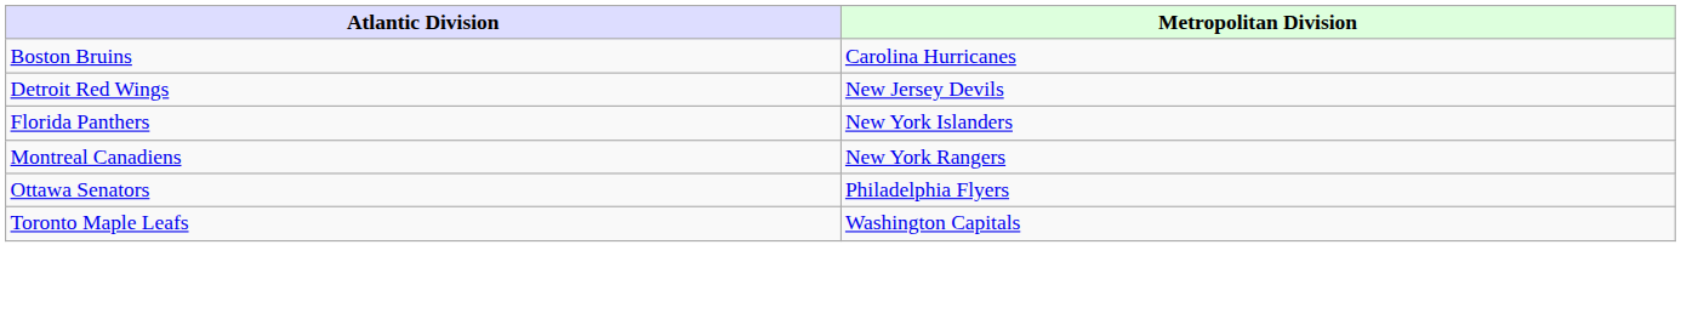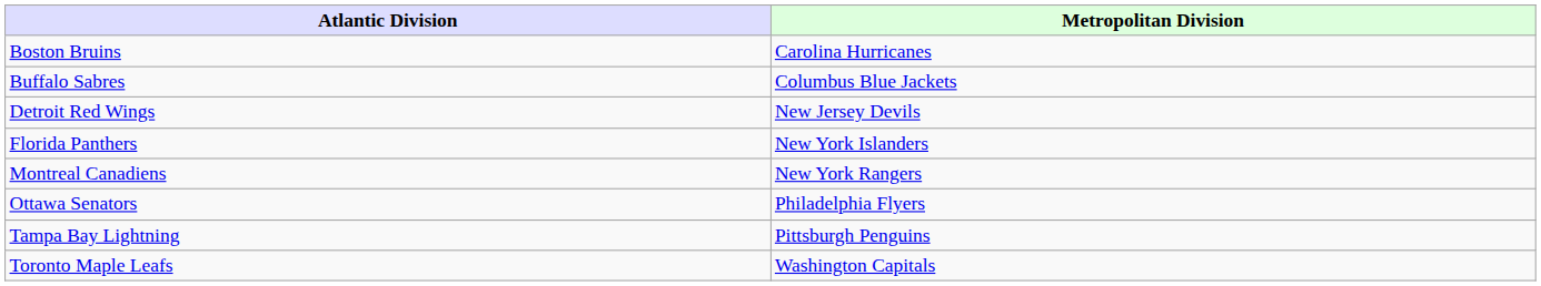+ row: Buffalo Sabres | Columbus Blue Jackets
+ row: Tampa Bay Lightning | Pittsburgh Penguins
